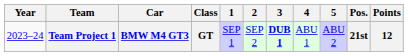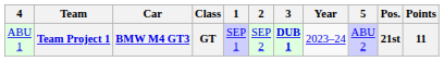columns swapped: Year <-> 4
Team Project 1 | Points: 12 -> 11
